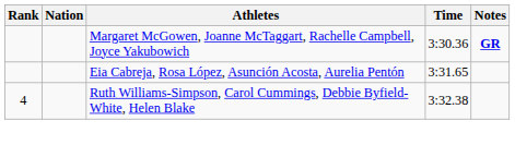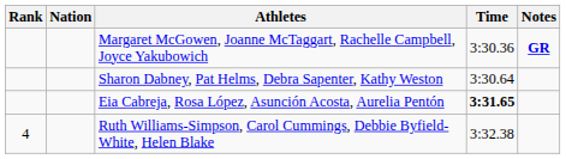+ row: Sharon Dabney, Pat Helms, Debra Sapenter, Kathy Weston | 3:30.64
Eia Cabreja, Rosa López, Asunción Acosta, Aurelia Pentón | Time: normal -> bold
